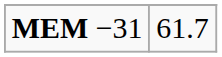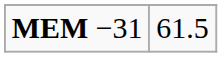MEM −31 | column 2: 61.7 -> 61.5
